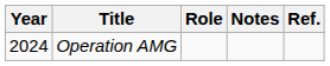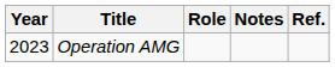Operation AMG | Year: 2024 -> 2023
